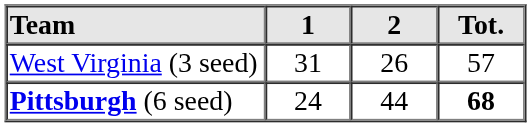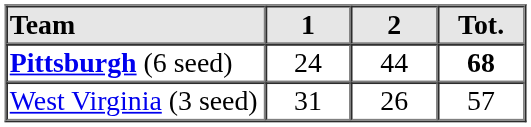rows swapped: West Virginia (3 seed) <-> Pittsburgh (6 seed)
